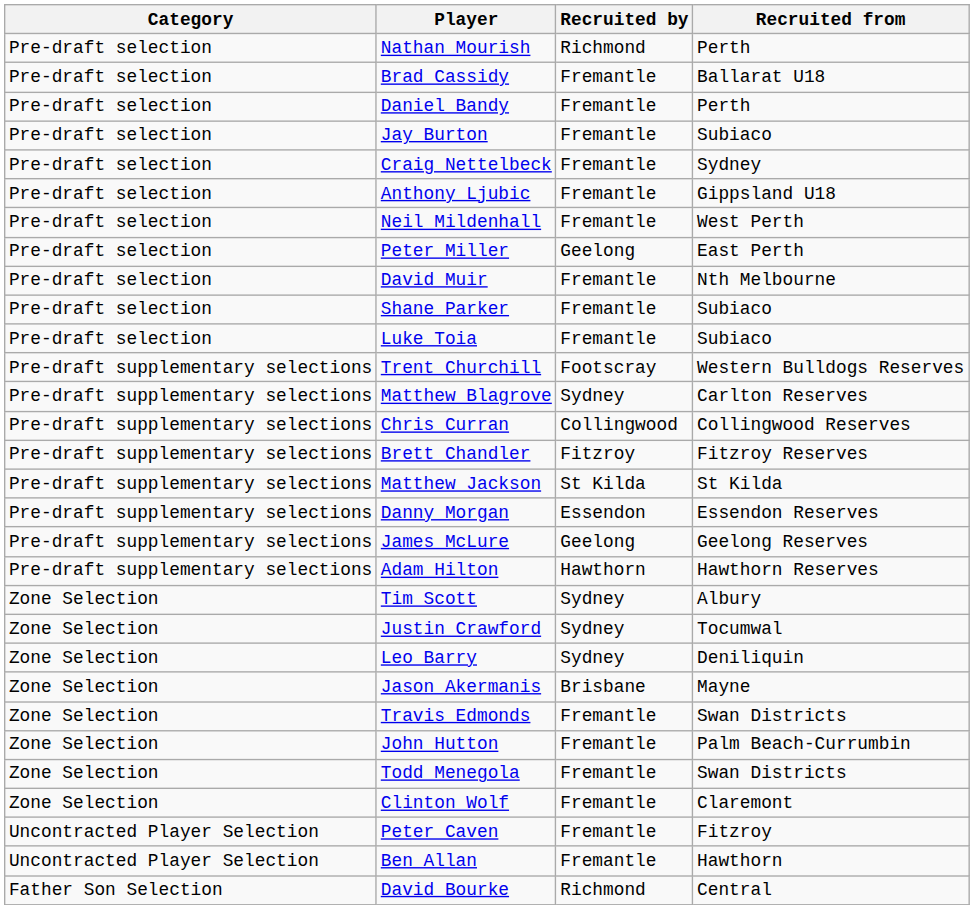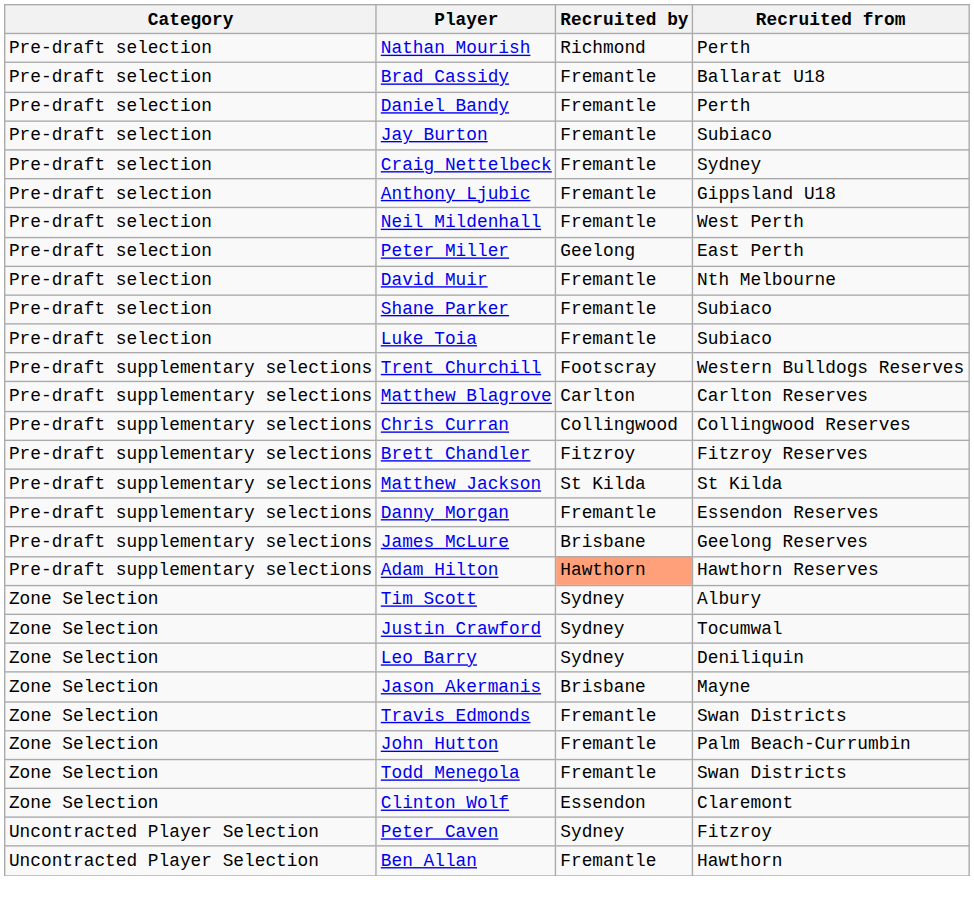Matthew Blagrove | Recruited by: Sydney -> Carlton
Danny Morgan | Recruited by: Essendon -> Fremantle
James McLure | Recruited by: Geelong -> Brisbane
Adam Hilton | Recruited by: no background -> lightsalmon background
Clinton Wolf | Recruited by: Fremantle -> Essendon
Peter Caven | Recruited by: Fremantle -> Sydney
- row: Father Son Selection | David Bourke | Richmond | Central
